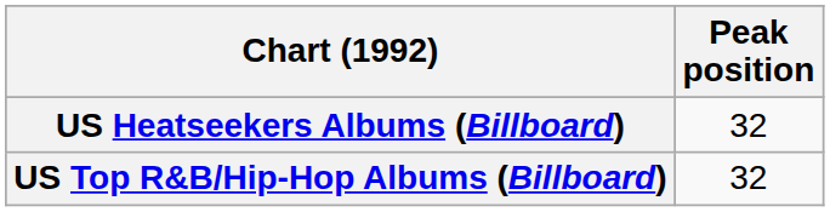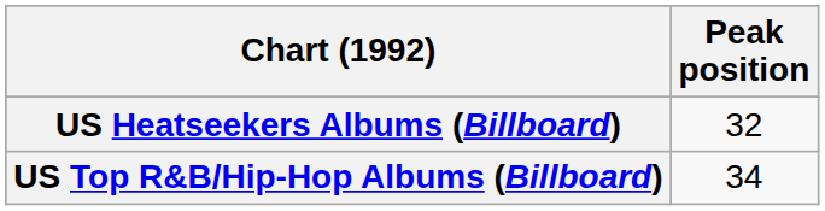US Top R&B/Hip-Hop Albums (Billboard) | Peak position: 32 -> 34
